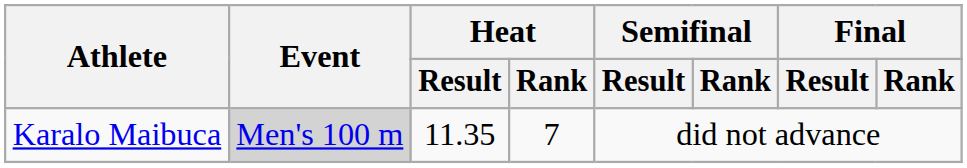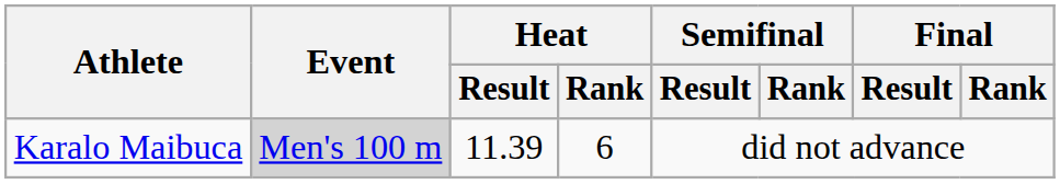Karalo Maibuca | Heat / Result: 11.35 -> 11.39
Karalo Maibuca | Heat / Rank: 7 -> 6
